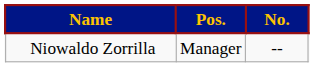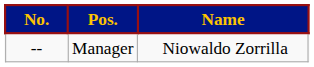columns swapped: No. <-> Name
